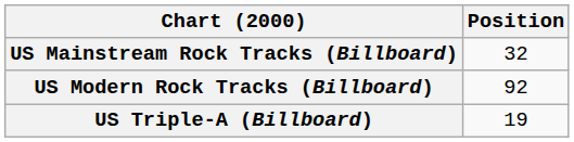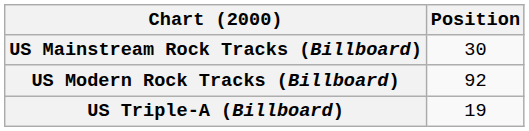US Mainstream Rock Tracks (Billboard) | Position: 32 -> 30
